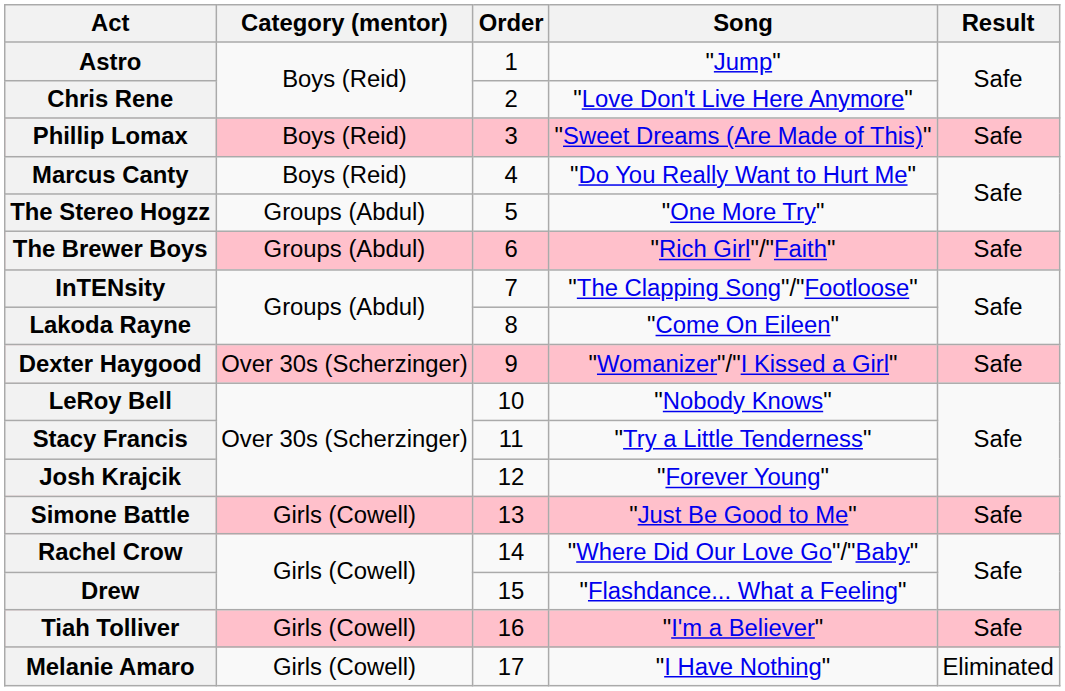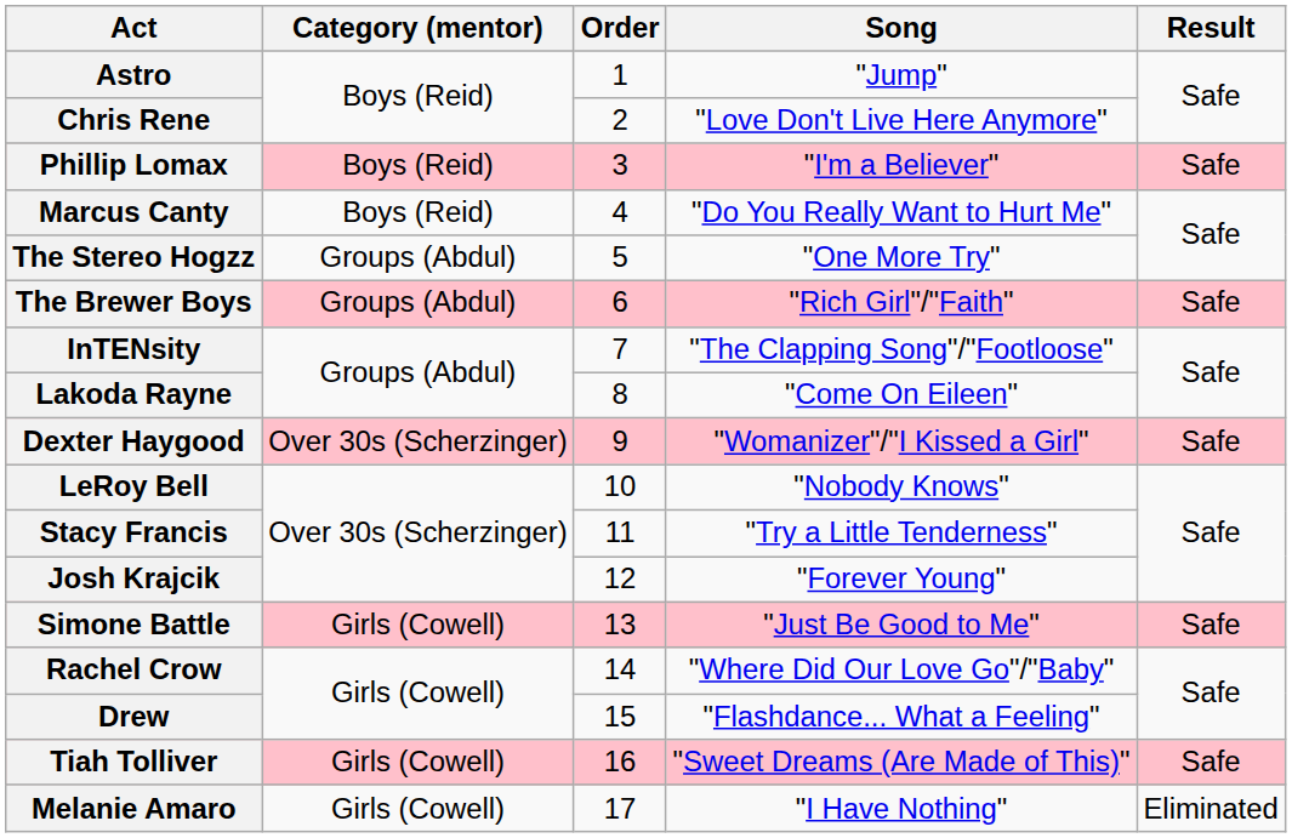Phillip Lomax | Song: "Sweet Dreams (Are Made of This)" -> "I'm a Believer"
Tiah Tolliver | Song: "I'm a Believer" -> "Sweet Dreams (Are Made of This)"
